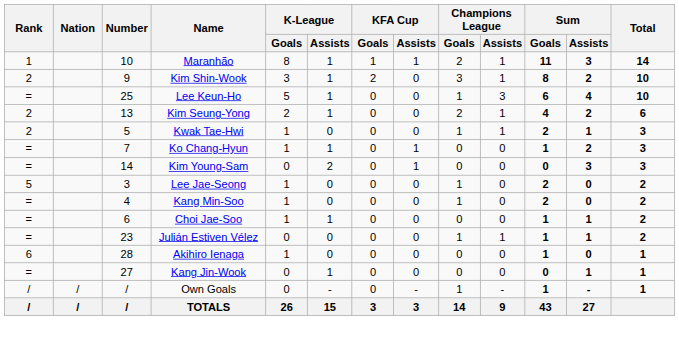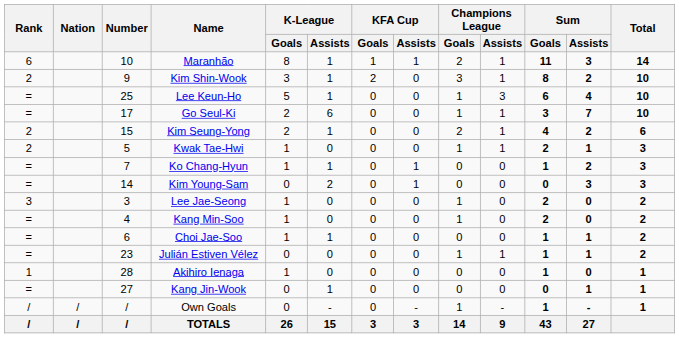Maranhão | Rank: 1 -> 6
+ row: = | 17 | Go Seul-Ki | 2 | 6 | 0 | 0 | 1 | 1 | 3 | 7 | 10
Kim Seung-Yong | Number: 13 -> 15
Lee Jae-Seong | Rank: 5 -> 3
Akihiro Ienaga | Rank: 6 -> 1
